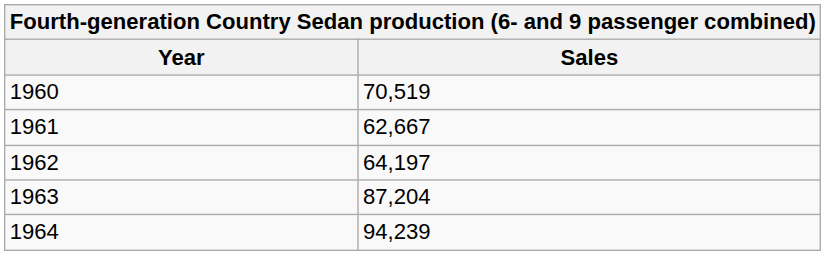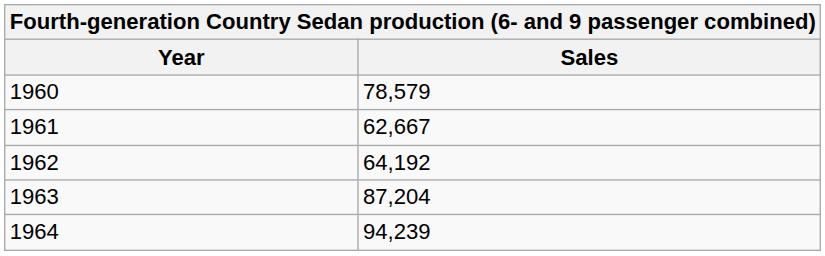1960 | Sales: 70,519 -> 78,579
1962 | Sales: 64,197 -> 64,192
